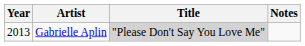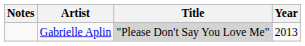columns swapped: Year <-> Notes
